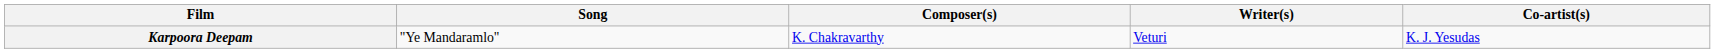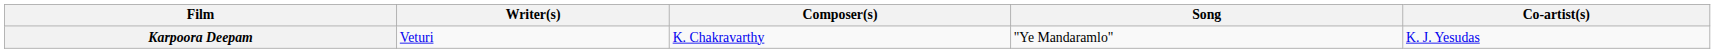columns swapped: Song <-> Writer(s)
